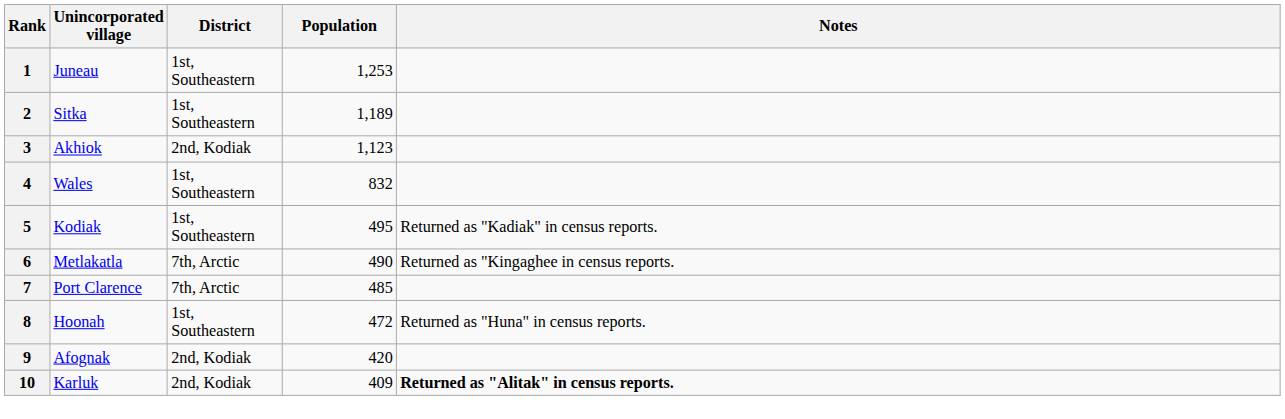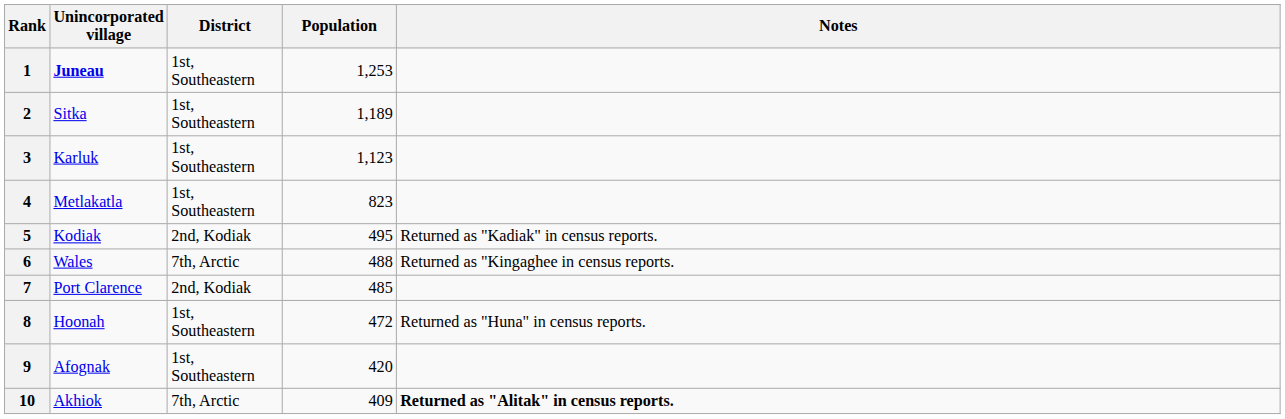1 | Unincorporated village: normal -> bold
3 | Unincorporated village: Akhiok -> Karluk
3 | District: 2nd, Kodiak -> 1st, Southeastern
4 | Unincorporated village: Wales -> Metlakatla
4 | Population: 832 -> 823
5 | District: 1st, Southeastern -> 2nd, Kodiak
6 | Unincorporated village: Metlakatla -> Wales
6 | Population: 490 -> 488
7 | District: 7th, Arctic -> 2nd, Kodiak
9 | District: 2nd, Kodiak -> 1st, Southeastern
10 | Unincorporated village: Karluk -> Akhiok
10 | District: 2nd, Kodiak -> 7th, Arctic
